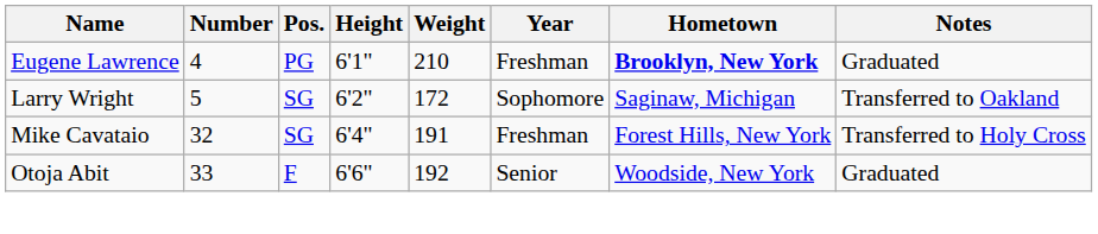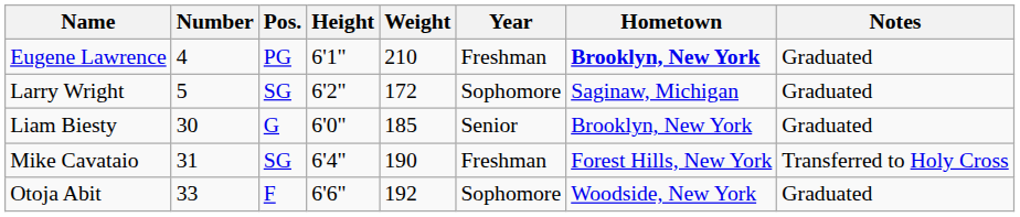Larry Wright | Notes: Transferred to Oakland -> Graduated
+ row: Liam Biesty | 30 | G | 6'0" | 185 | Senior | Brooklyn, New York | Graduated
Mike Cavataio | Number: 32 -> 31
Mike Cavataio | Weight: 191 -> 190
Otoja Abit | Year: Senior -> Sophomore
